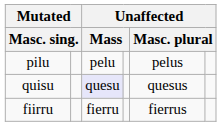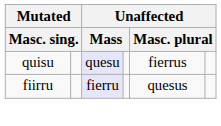- row: pilu | pelu | pelus
quisu | column 5: quesus -> fierrus
fiirru | column 3: no background -> lavender background
fiirru | column 5: fierrus -> quesus
